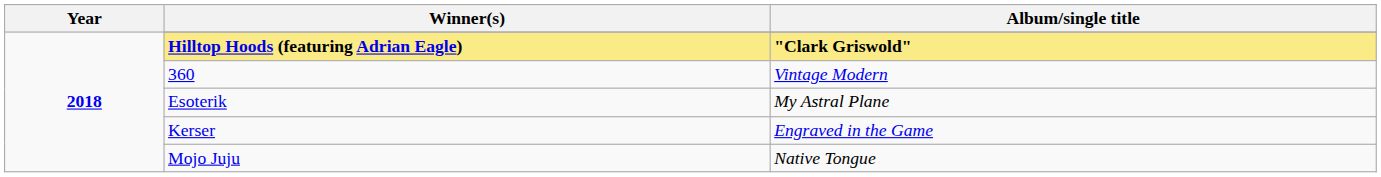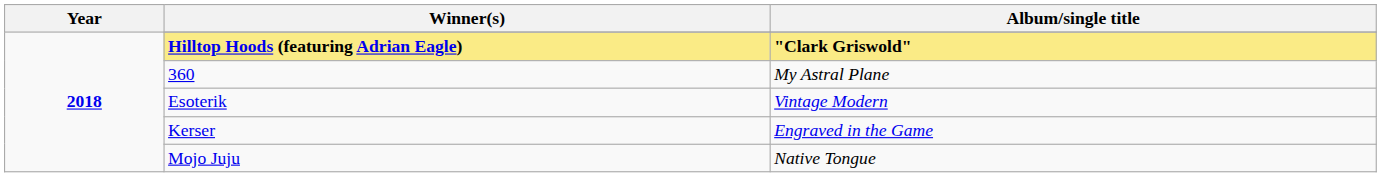360 | Album/single title: Vintage Modern -> My Astral Plane
Esoterik | Album/single title: My Astral Plane -> Vintage Modern
